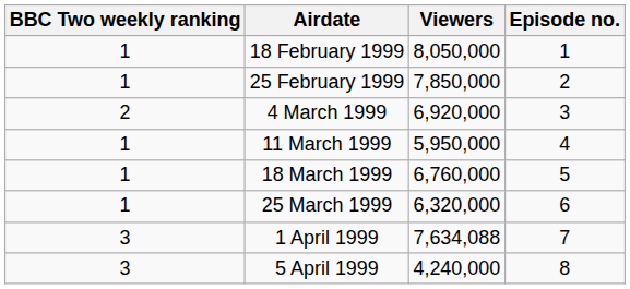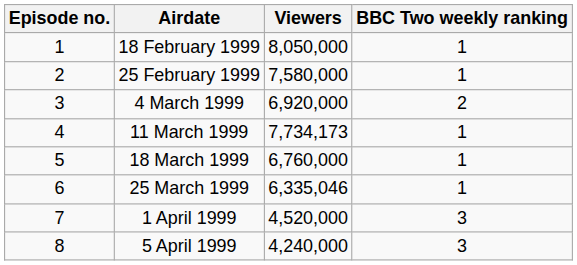columns swapped: Episode no. <-> BBC Two weekly ranking
25 February 1999 | Viewers: 7,850,000 -> 7,580,000
11 March 1999 | Viewers: 5,950,000 -> 7,734,173
25 March 1999 | Viewers: 6,320,000 -> 6,335,046
1 April 1999 | Viewers: 7,634,088 -> 4,520,000
